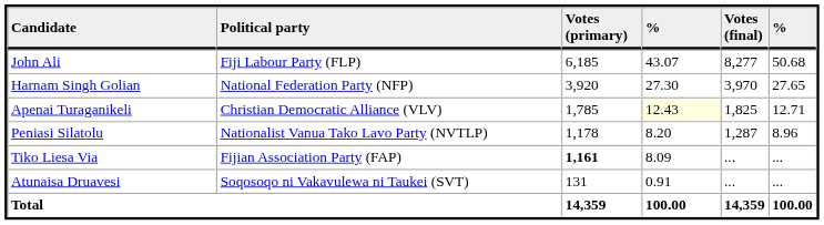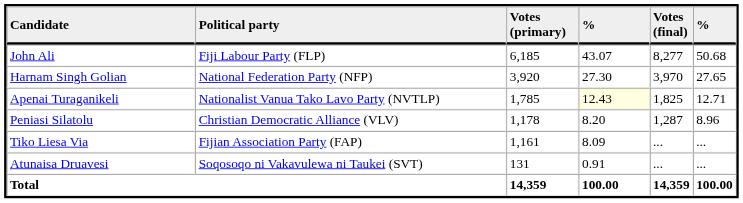Apenai Turaganikeli | Political party: Christian Democratic Alliance (VLV) -> Nationalist Vanua Tako Lavo Party (NVTLP)
Peniasi Silatolu | Political party: Nationalist Vanua Tako Lavo Party (NVTLP) -> Christian Democratic Alliance (VLV)
Tiko Liesa Via | Votes (primary): bold -> normal
